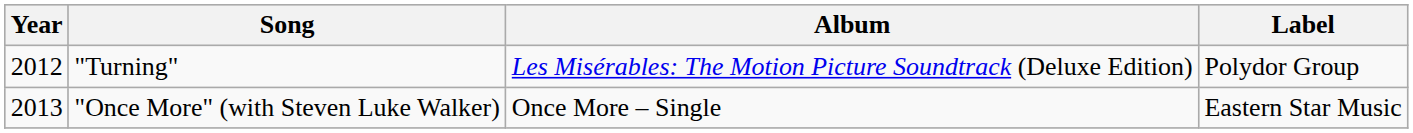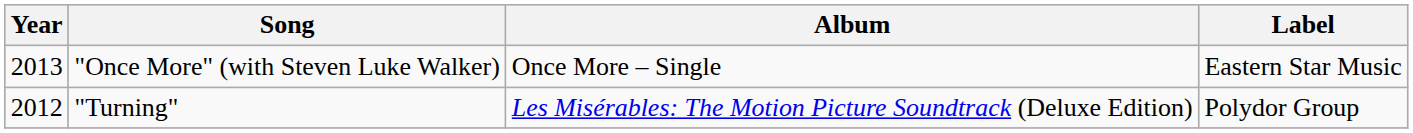rows swapped: "Turning" <-> "Once More" (with Steven Luke Walker)
